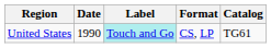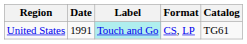United States | Date: 1990 -> 1991
